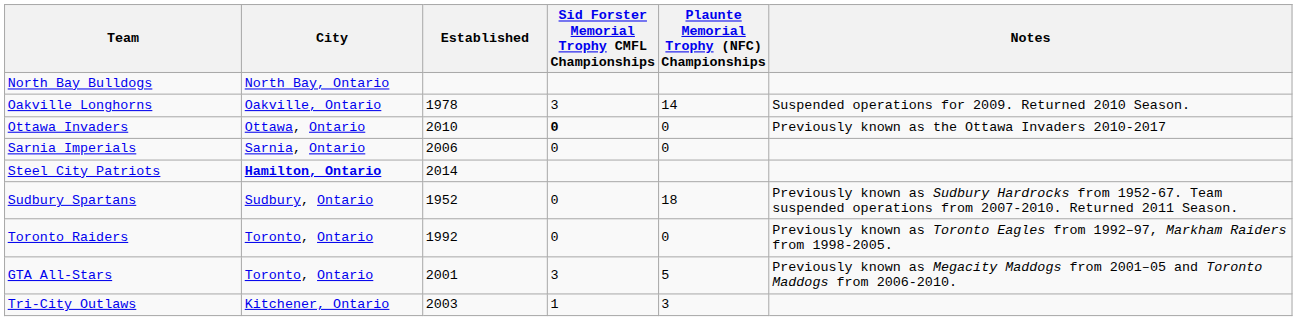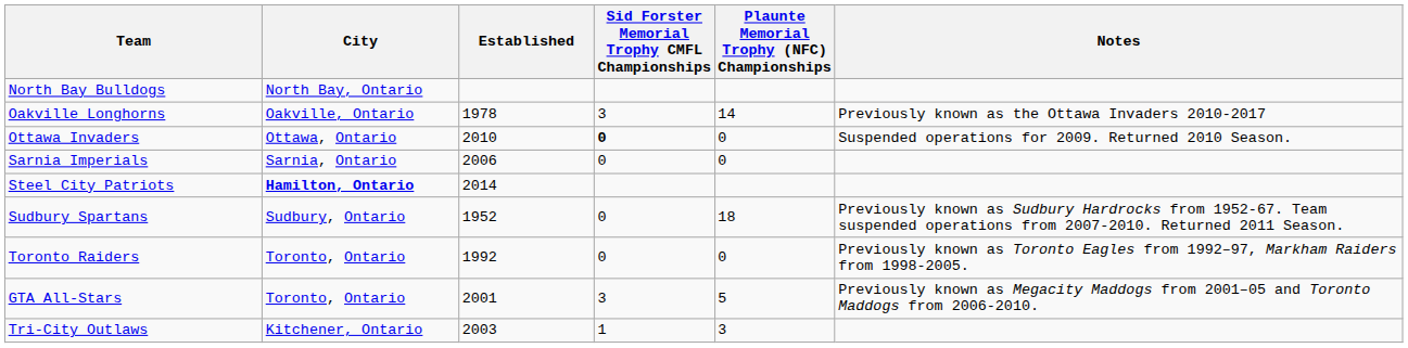Oakville Longhorns | Notes: Suspended operations for 2009. Returned 2010 Season. -> Previously known as the Ottawa Invaders 2010-2017
Ottawa Invaders | Notes: Previously known as the Ottawa Invaders 2010-2017 -> Suspended operations for 2009. Returned 2010 Season.
